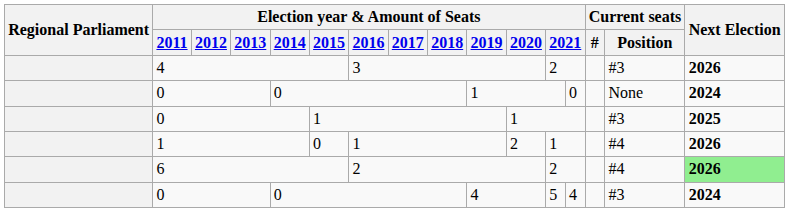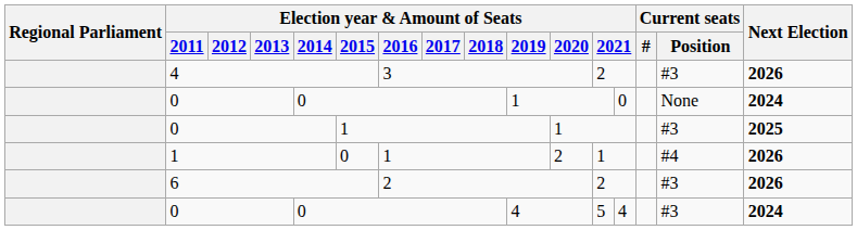6 | Current seats / Position: #4 -> #3
6 | Next Election: lightgreen background -> no background
